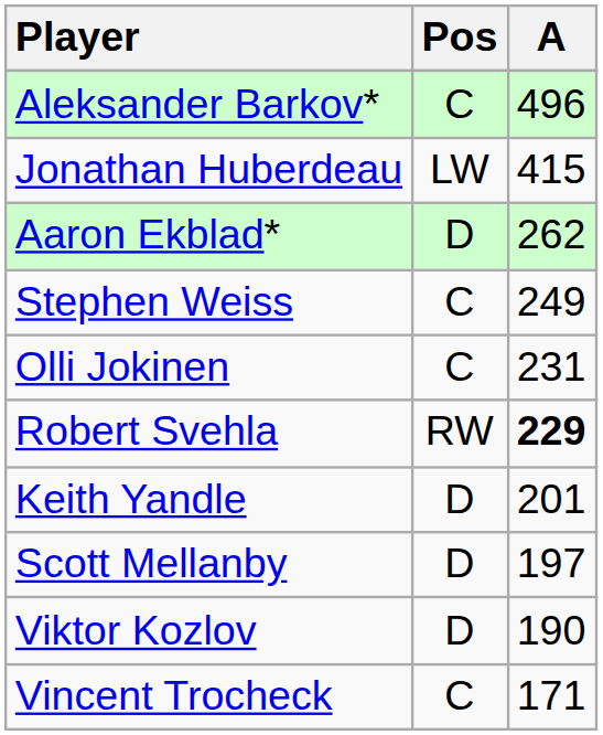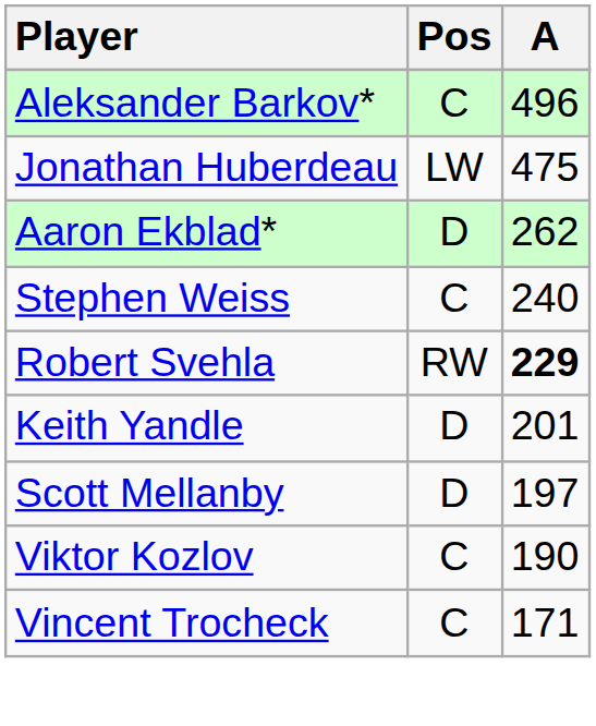Jonathan Huberdeau | A: 415 -> 475
Stephen Weiss | A: 249 -> 240
- row: Olli Jokinen | C | 231
Viktor Kozlov | Pos: D -> C
